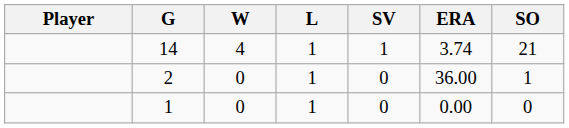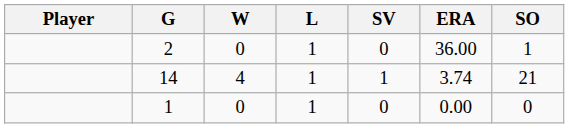rows swapped: 14 <-> 2
